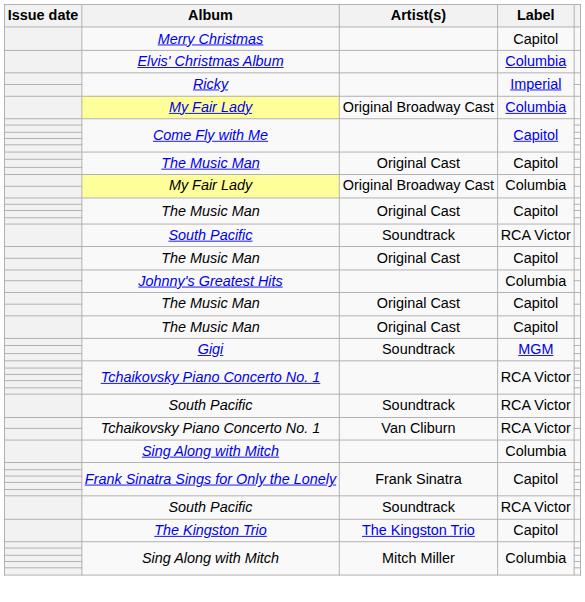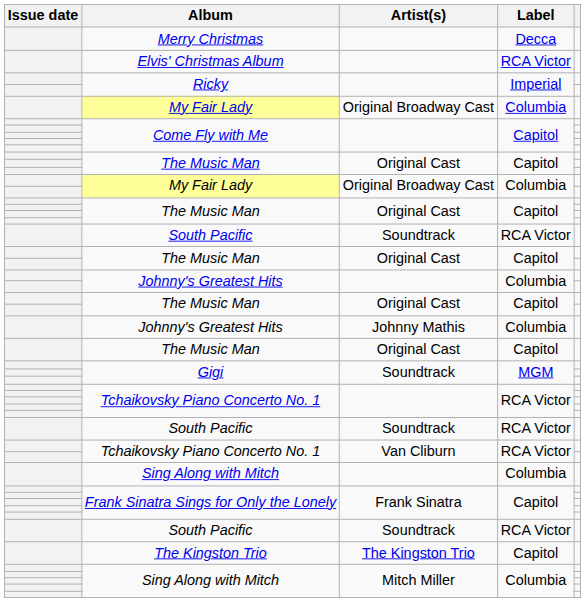Merry Christmas | Label: Capitol -> Decca
Elvis' Christmas Album | Label: Columbia -> RCA Victor
+ row: Johnny's Greatest Hits | Johnny Mathis | Columbia
